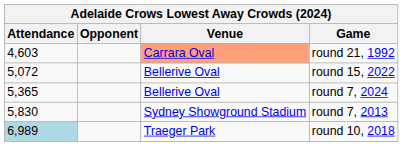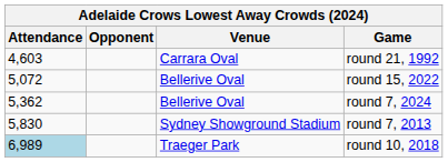round 21, 1992 | Venue: lightsalmon background -> no background
round 7, 2024 | Attendance: 5,365 -> 5,362
